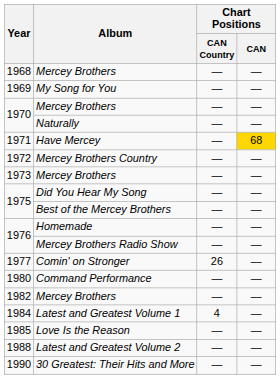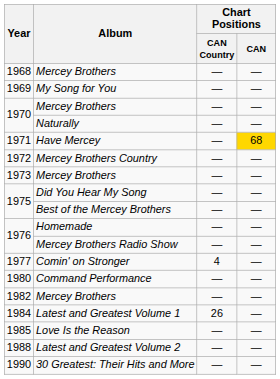1977 | Chart Positions / CAN Country: 26 -> 4
1984 | Chart Positions / CAN Country: 4 -> 26
